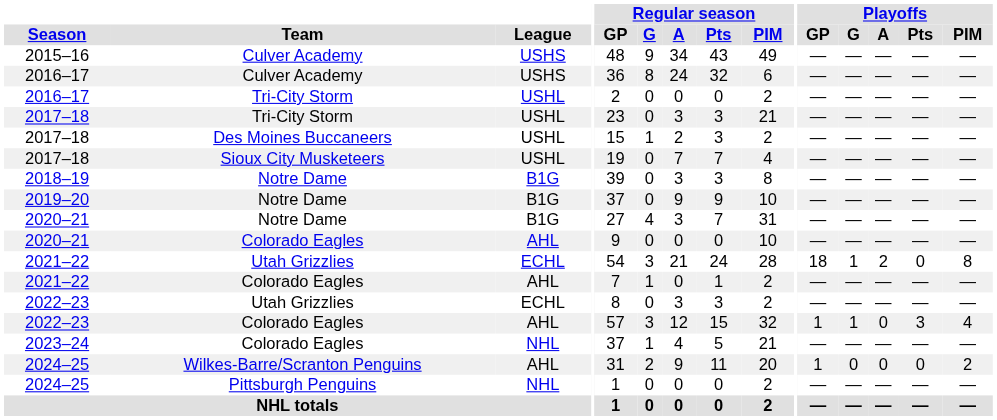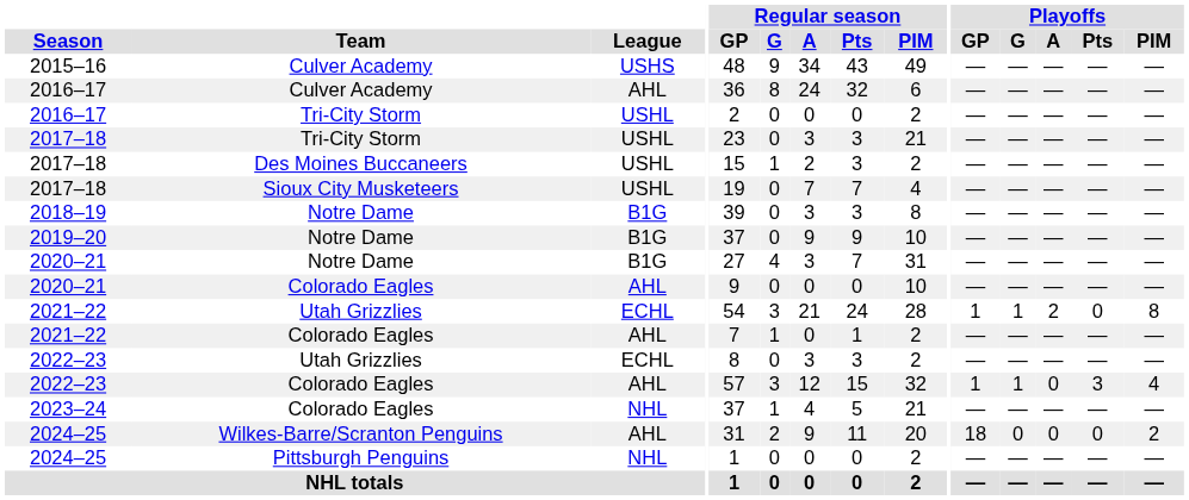2016–17 / Culver Academy | League: USHS -> AHL
2021–22 / Utah Grizzlies | Playoffs / GP: 18 -> 1
2024–25 / Wilkes-Barre/Scranton Penguins | Playoffs / GP: 1 -> 18
